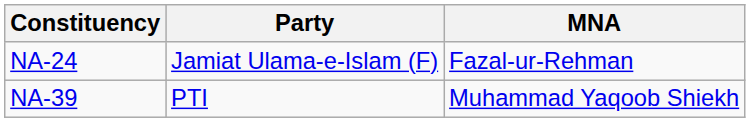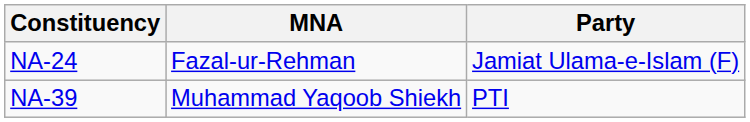columns swapped: MNA <-> Party
